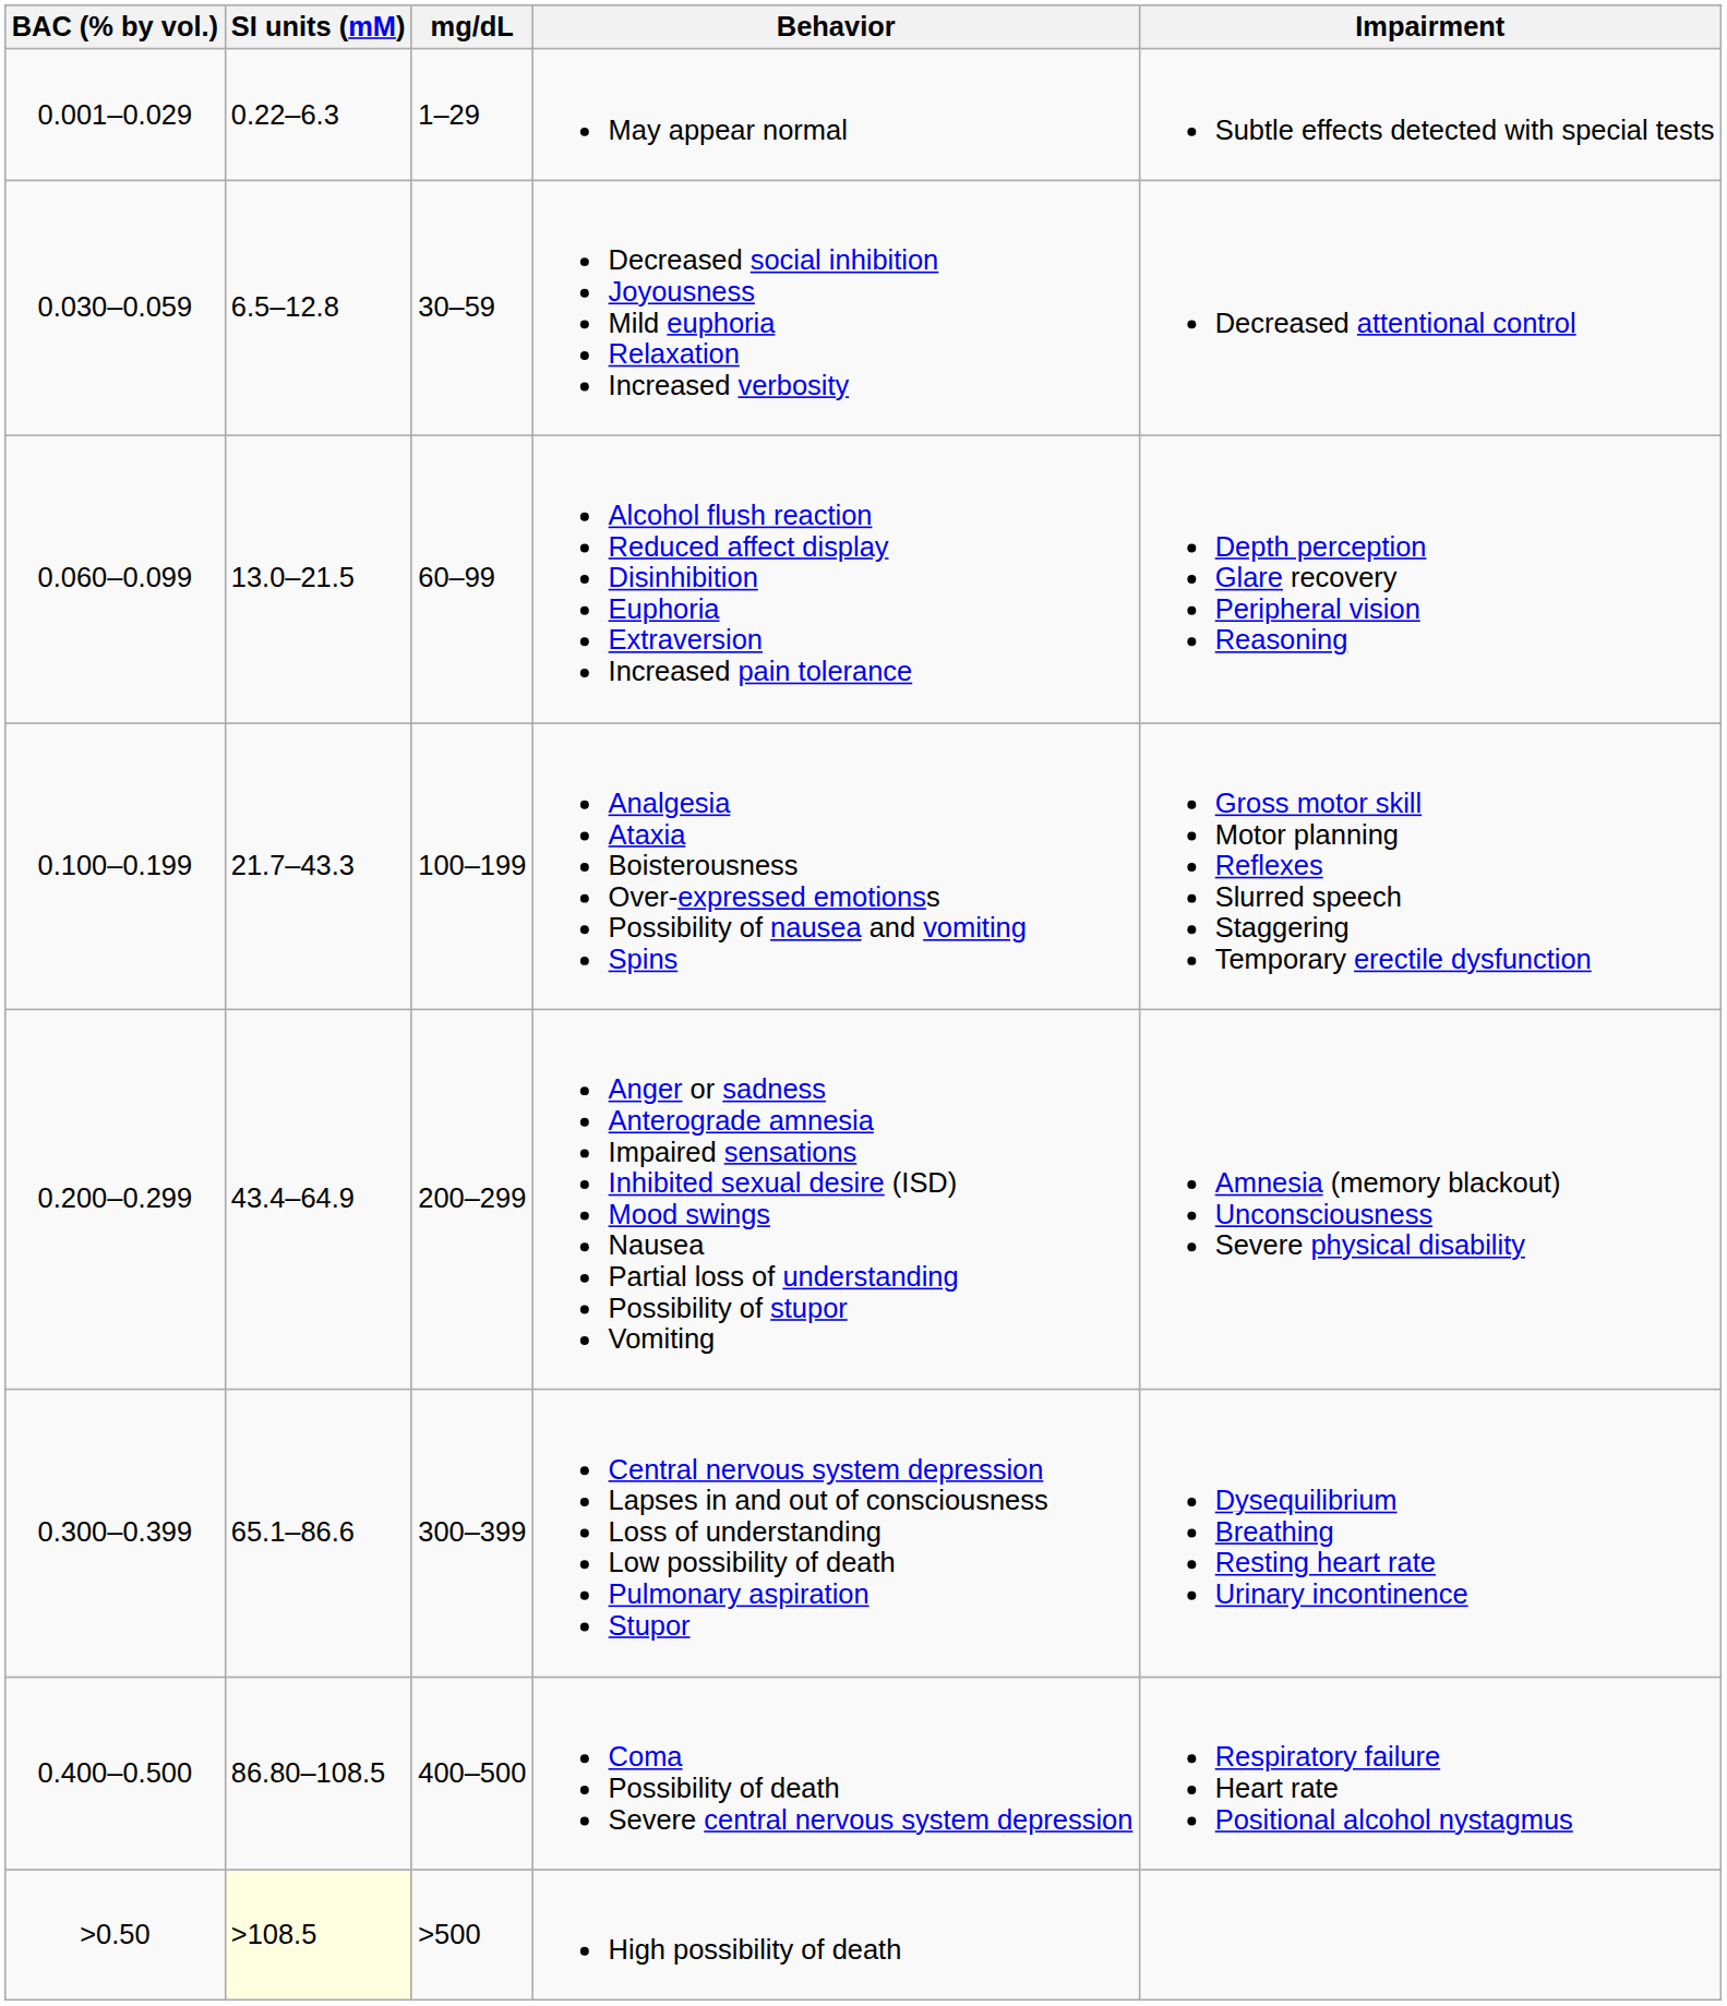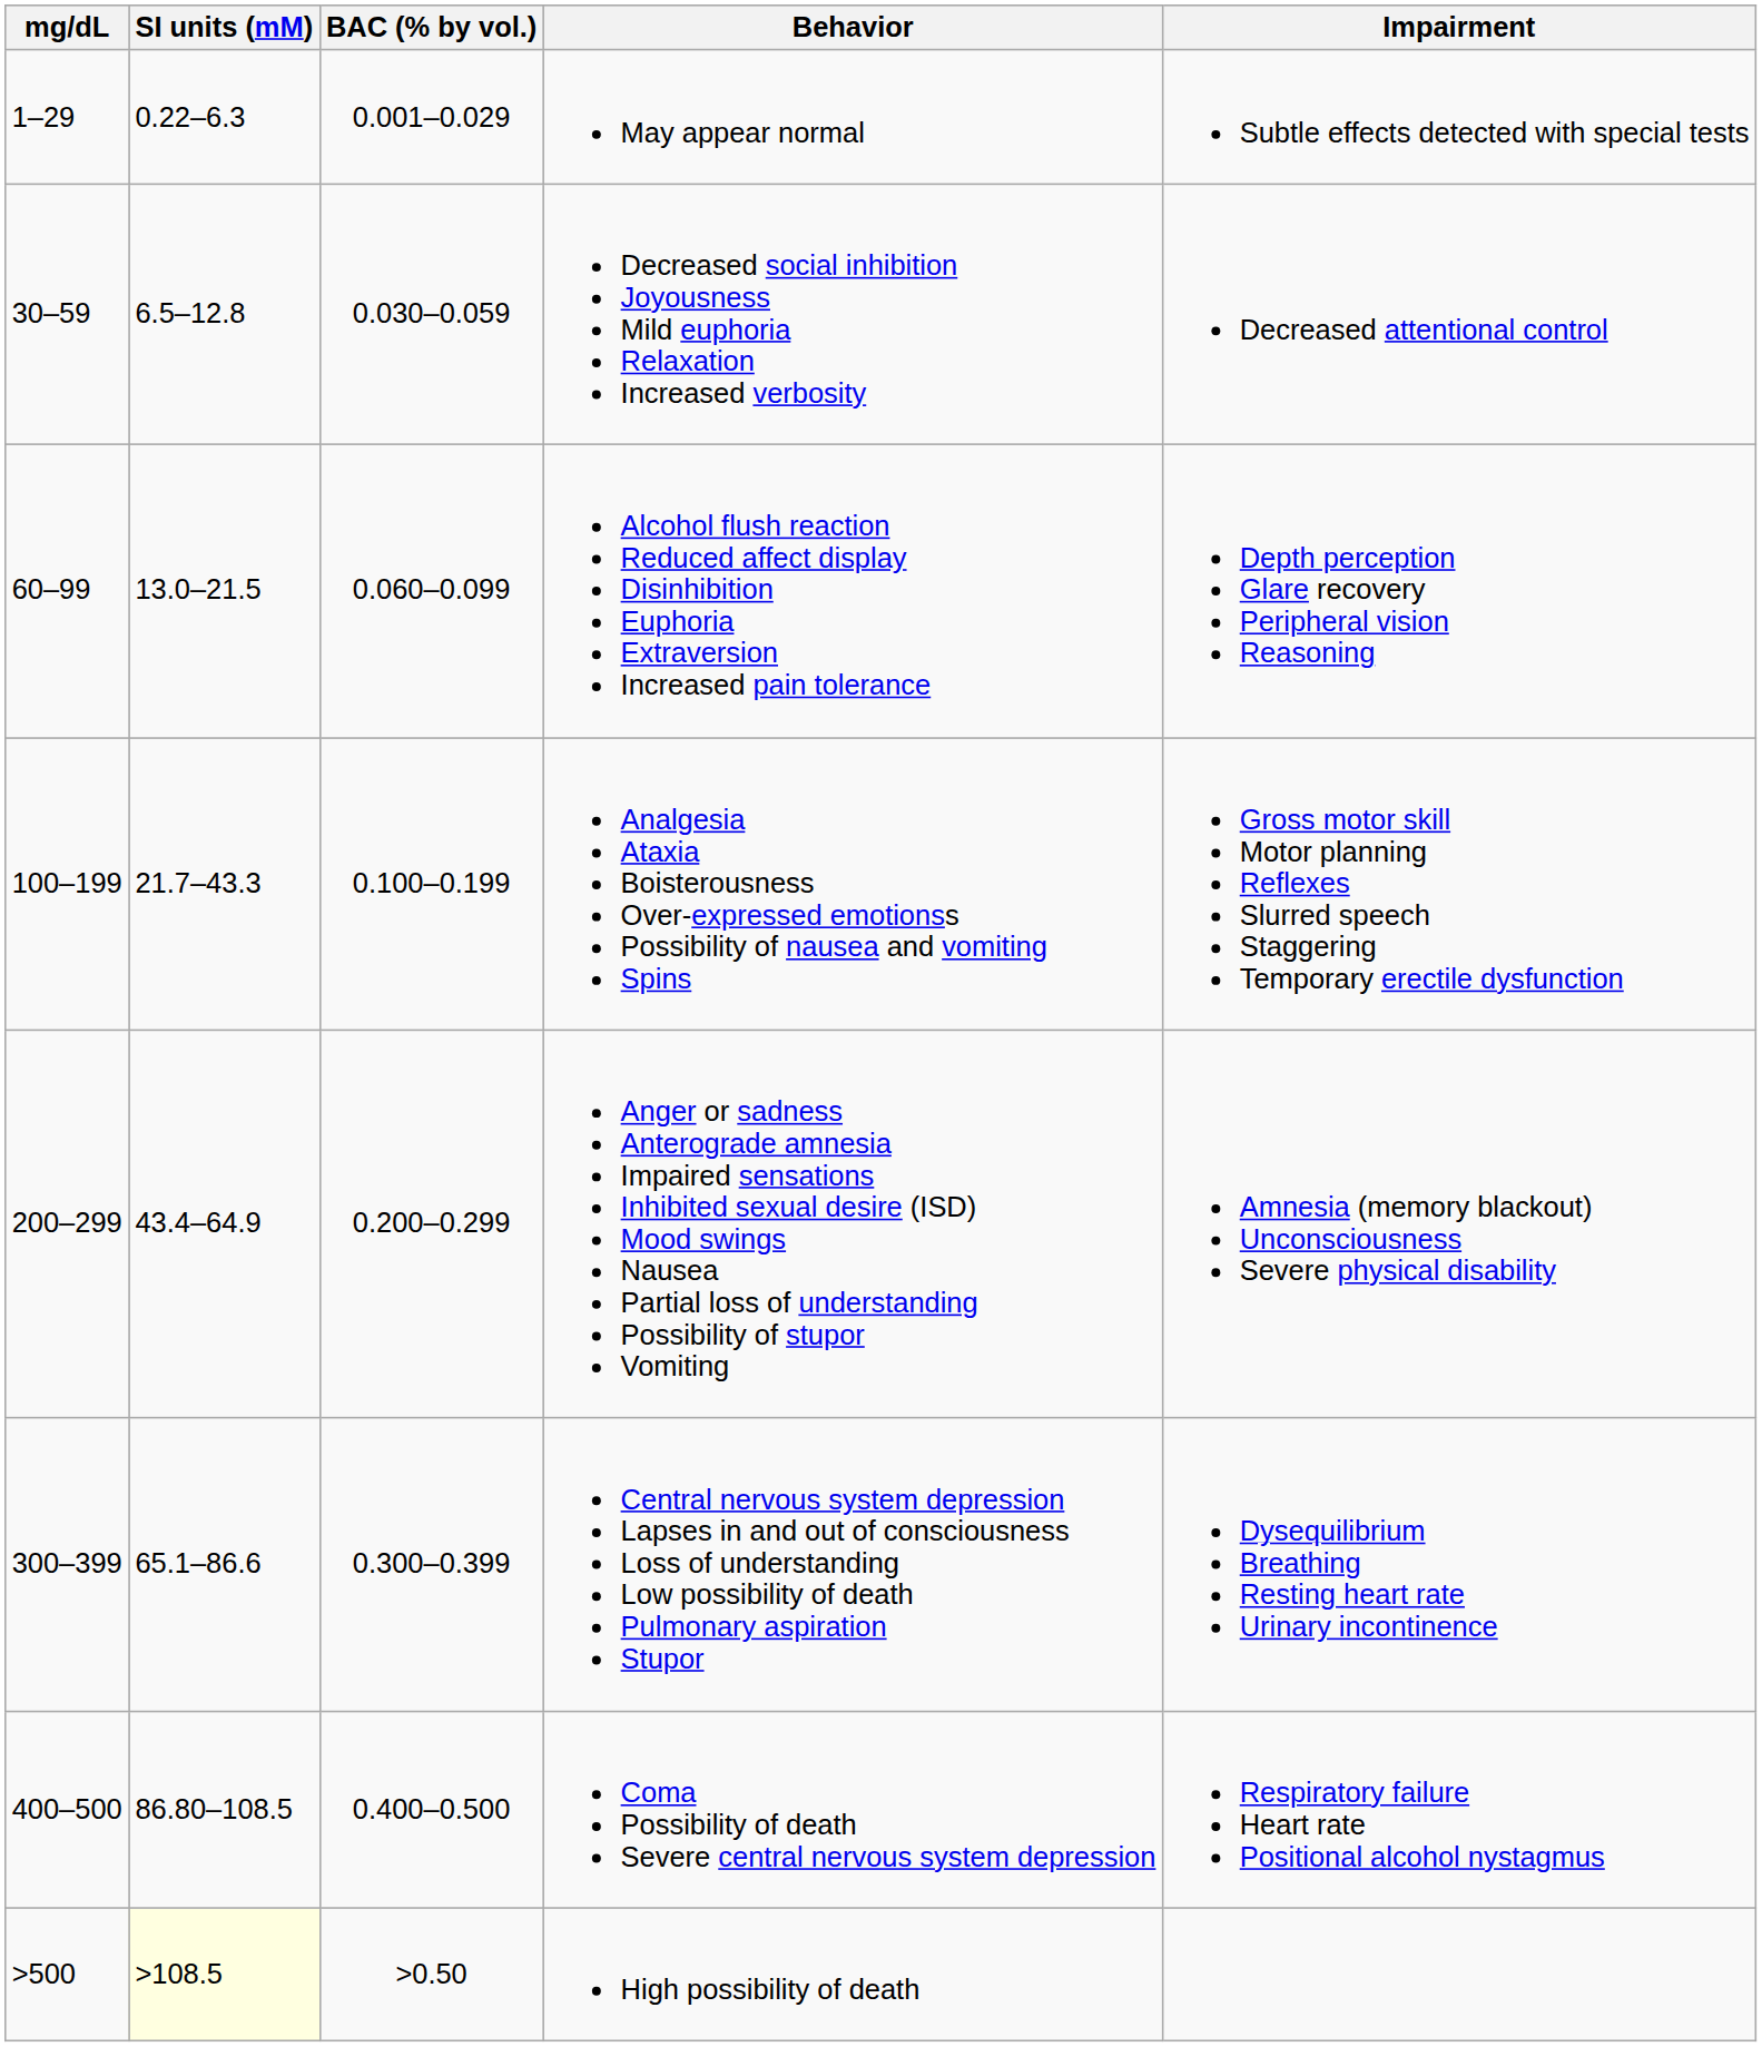columns swapped: BAC (% by vol.) <-> mg/dL
